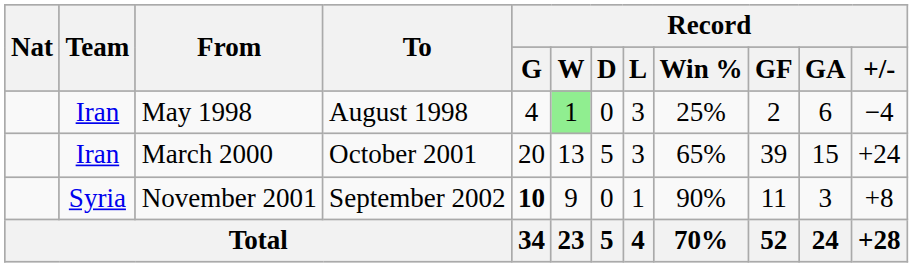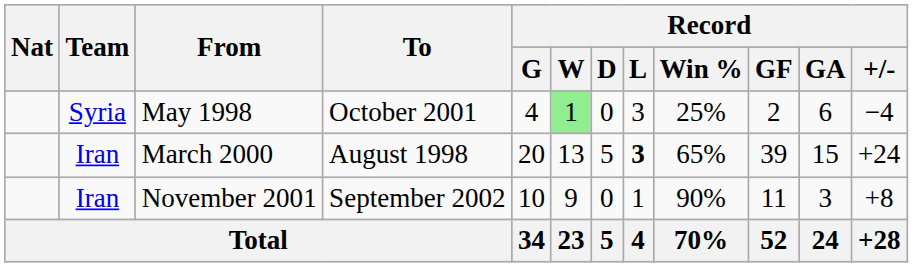May 1998 | Team: Iran -> Syria
May 1998 | To: August 1998 -> October 2001
March 2000 | To: October 2001 -> August 1998
March 2000 | Record / L: normal -> bold
November 2001 | Team: Syria -> Iran
November 2001 | Record / G: bold -> normal
